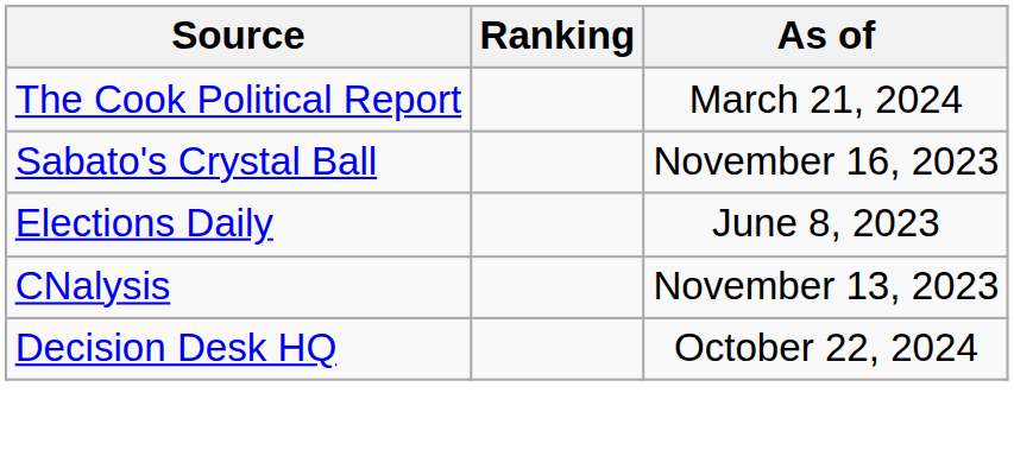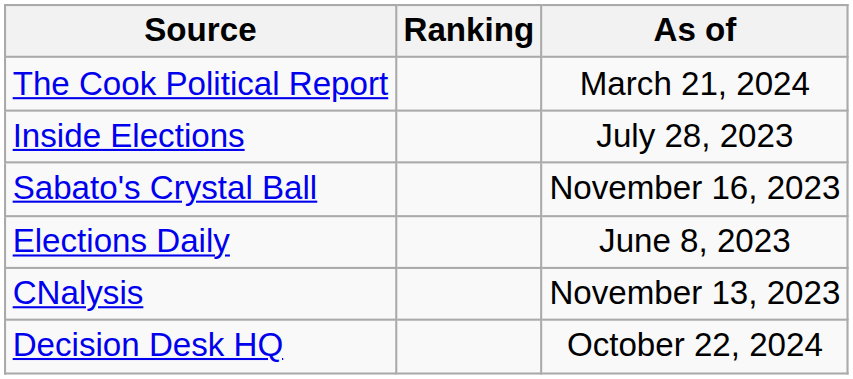+ row: Inside Elections | July 28, 2023
